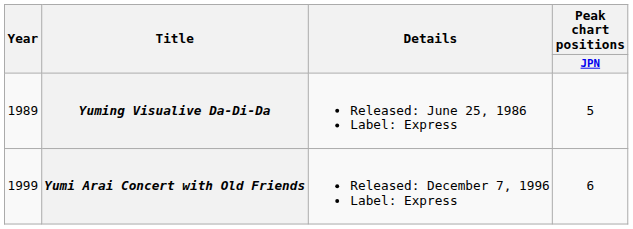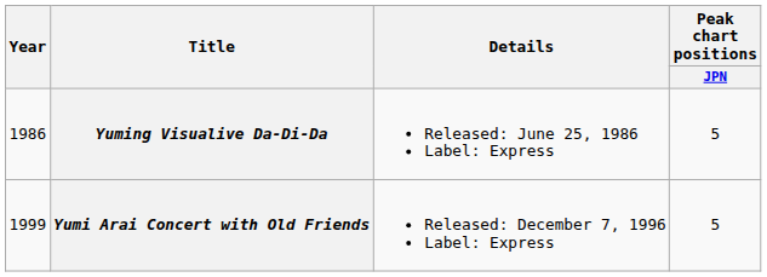Yuming Visualive Da-Di-Da | Year: 1989 -> 1986
Yumi Arai Concert with Old Friends | Peak chart positions / JPN: 6 -> 5
